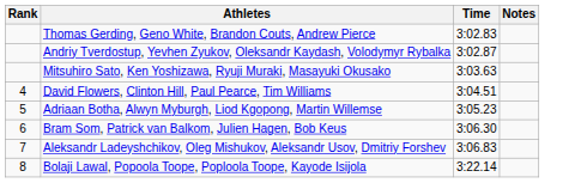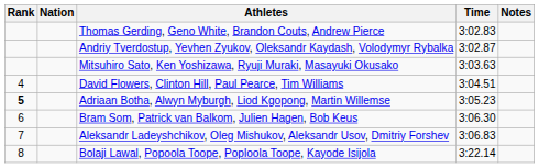+ column: Nation
Adriaan Botha, Alwyn Myburgh, Liod Kgopong, Martin Willemse | Rank: normal -> bold
